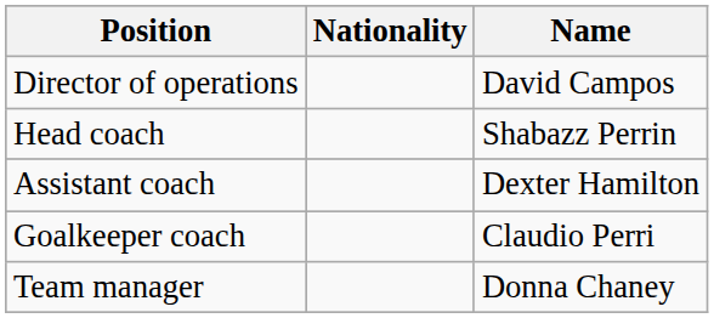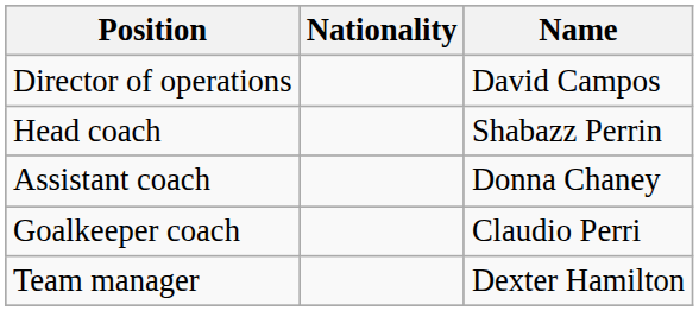Assistant coach | Name: Dexter Hamilton -> Donna Chaney
Team manager | Name: Donna Chaney -> Dexter Hamilton
